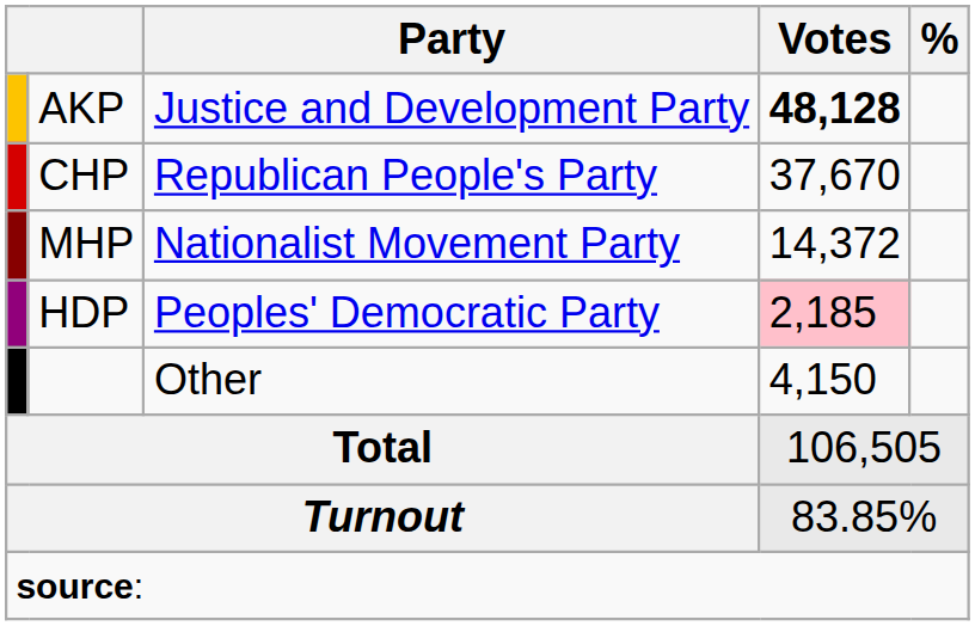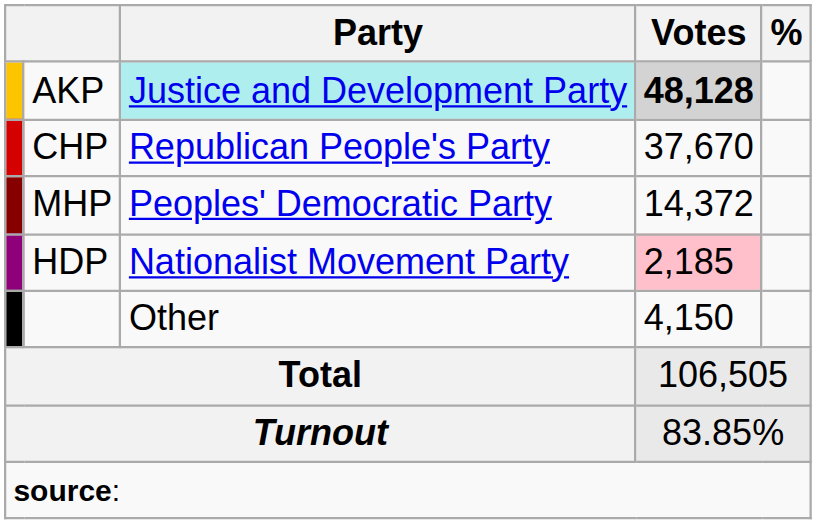AKP | Party: no background -> paleturquoise background
AKP | Votes: no background -> lightgrey background
MHP | Party: Nationalist Movement Party -> Peoples' Democratic Party
HDP | Party: Peoples' Democratic Party -> Nationalist Movement Party
